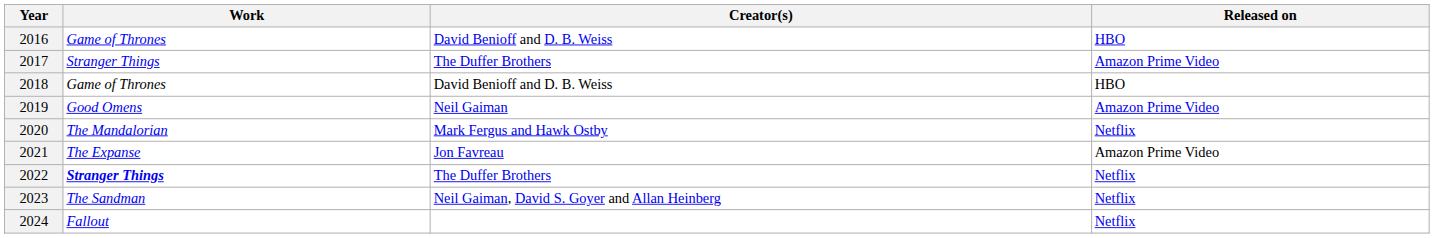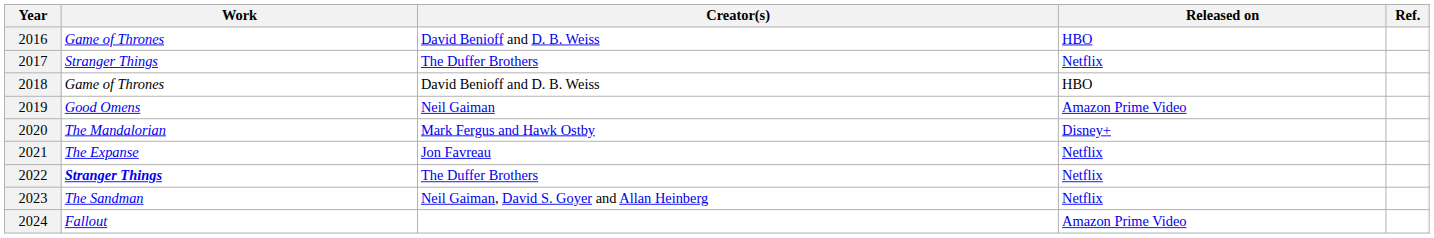+ column: Ref.
2017 | Released on: Amazon Prime Video -> Netflix
2020 | Released on: Netflix -> Disney+
2021 | Released on: Amazon Prime Video -> Netflix
2024 | Released on: Netflix -> Amazon Prime Video
